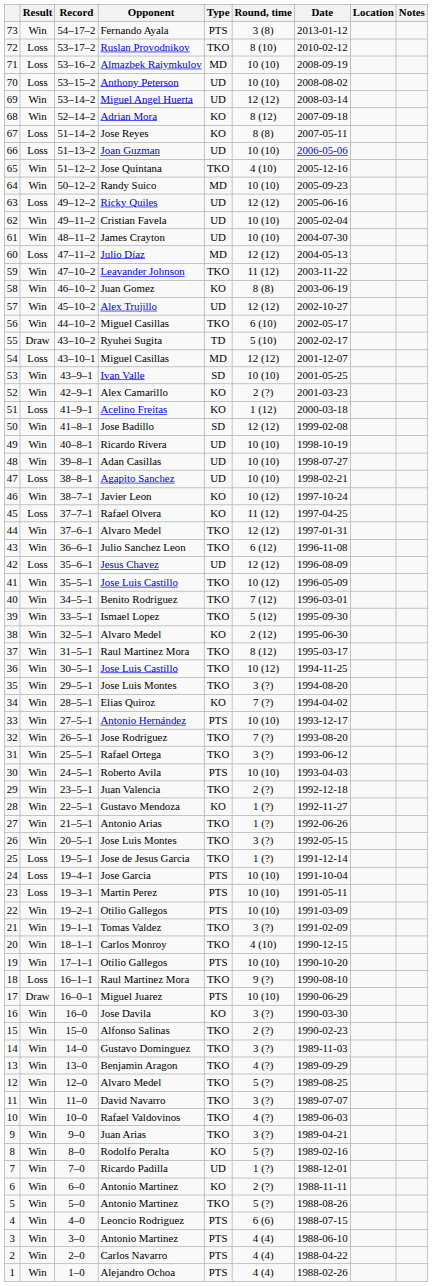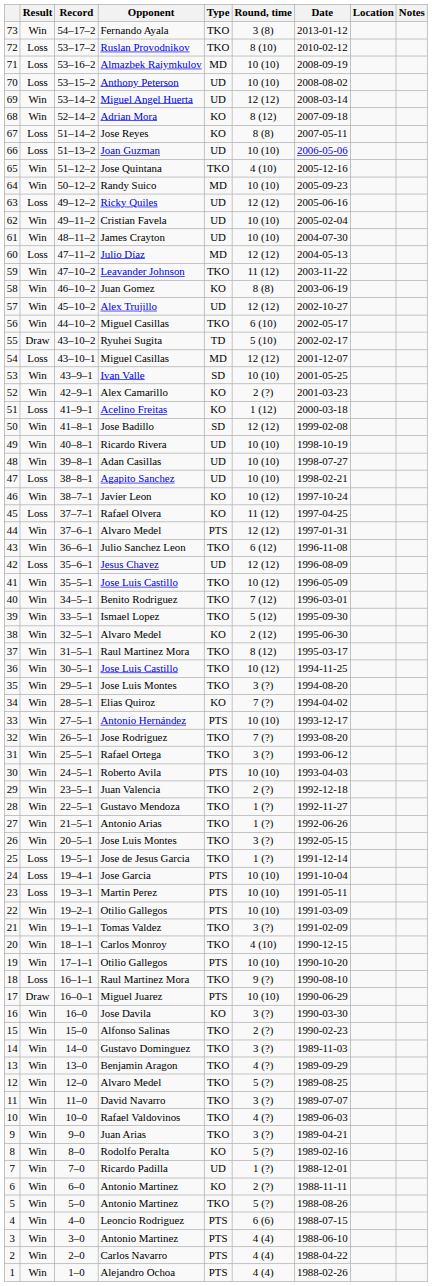73 | Type: PTS -> TKO
44 | Type: TKO -> PTS
28 | Type: KO -> TKO
